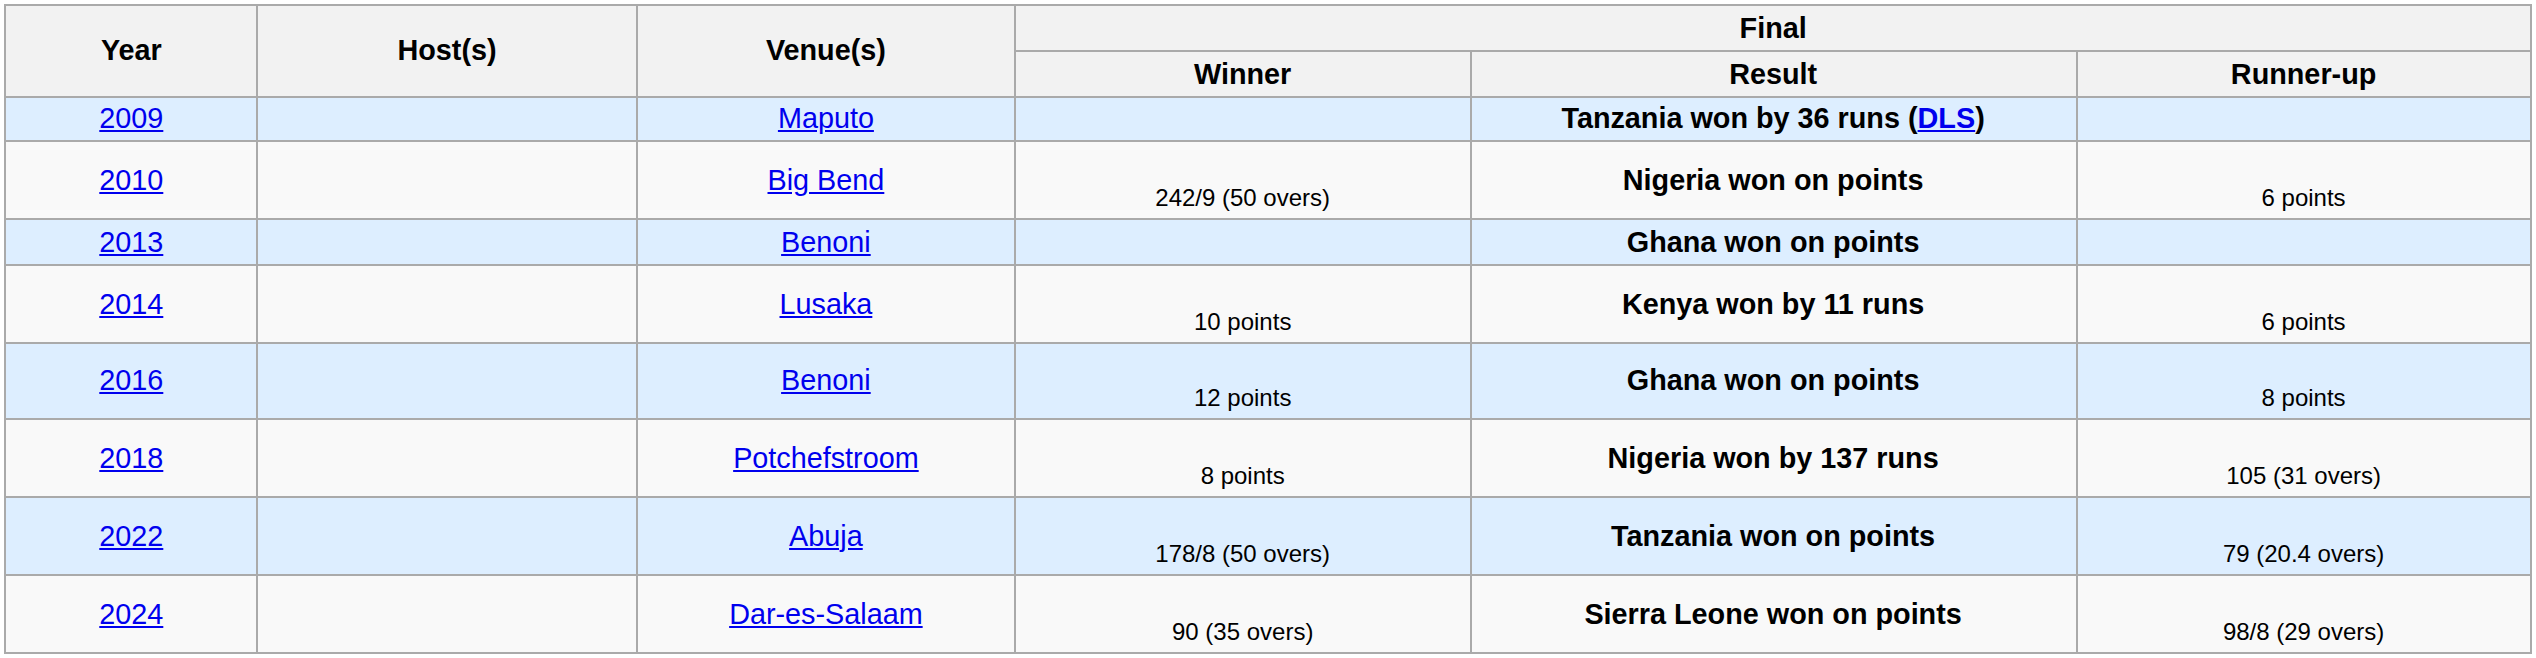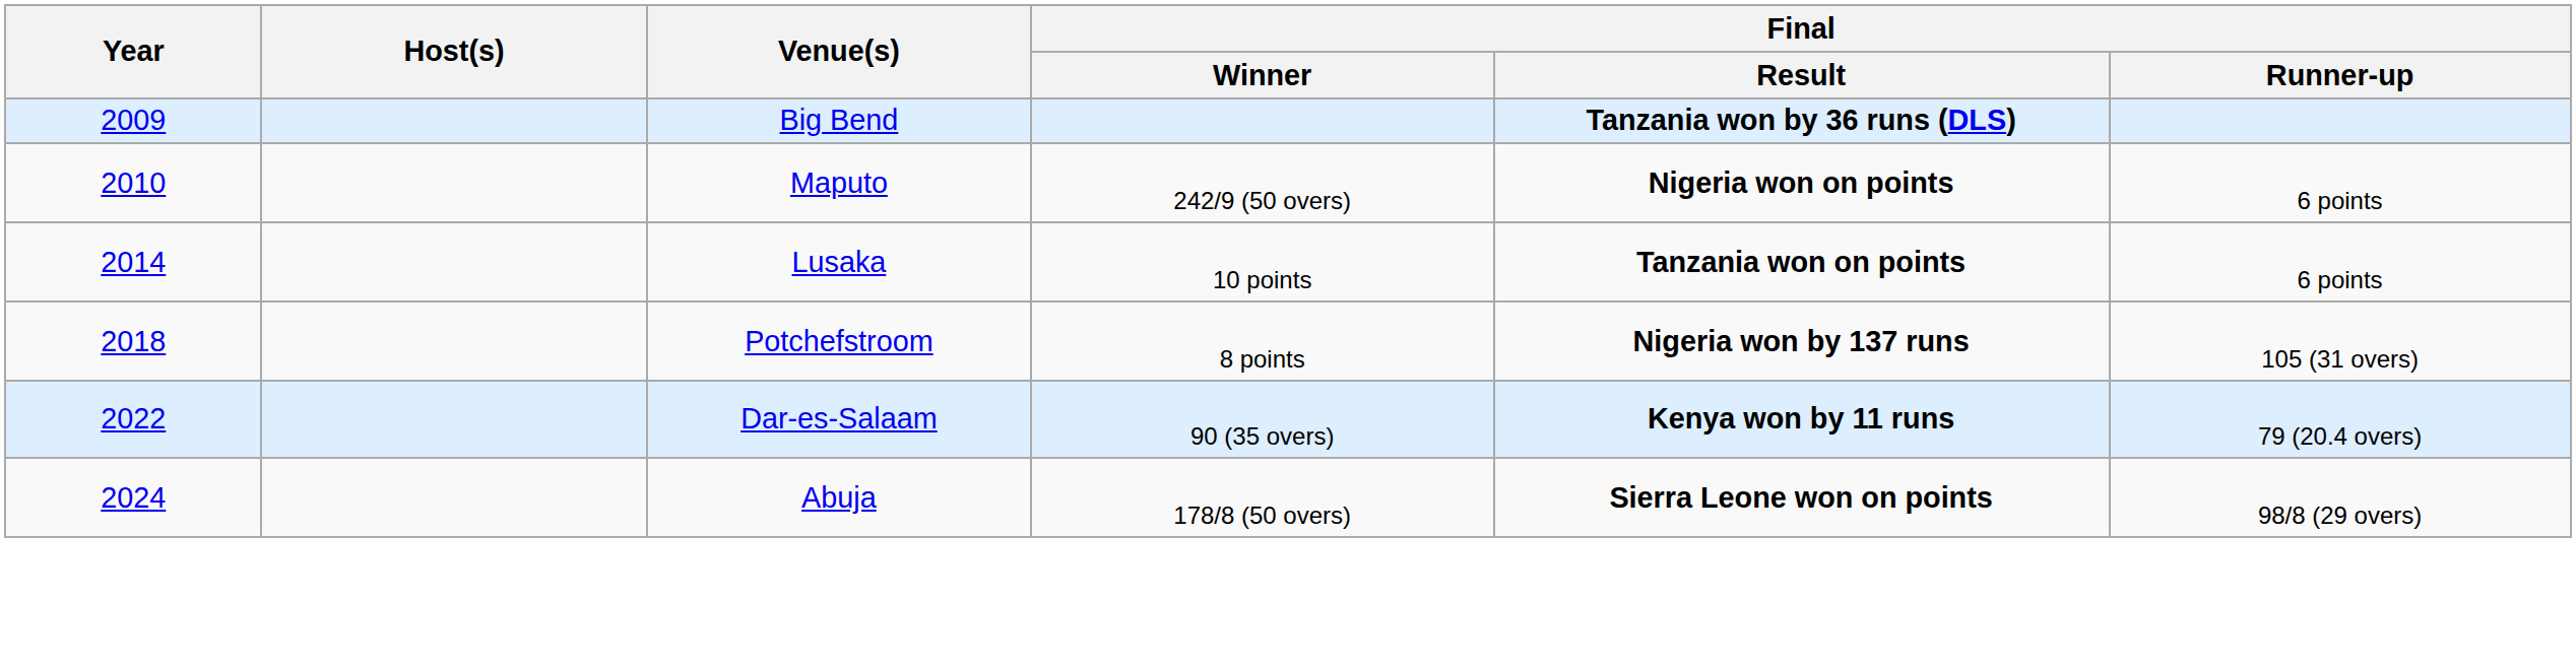2009 | Venue(s): Maputo -> Big Bend
2010 | Venue(s): Big Bend -> Maputo
- row: 2013 | Benoni | Ghana won on points
2014 | Final / Result: Kenya won by 11 runs -> Tanzania won on points
- row: 2016 | Benoni | 12 points | Ghana won on points | 8 points
2022 | Venue(s): Abuja -> Dar-es-Salaam
2022 | Final / Winner: 178/8 (50 overs) -> 90 (35 overs)
2022 | Final / Result: Tanzania won on points -> Kenya won by 11 runs
2024 | Venue(s): Dar-es-Salaam -> Abuja
2024 | Final / Winner: 90 (35 overs) -> 178/8 (50 overs)
